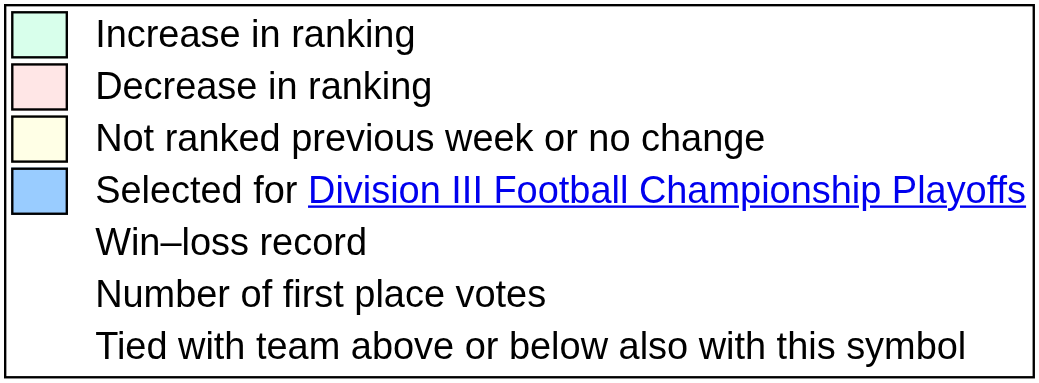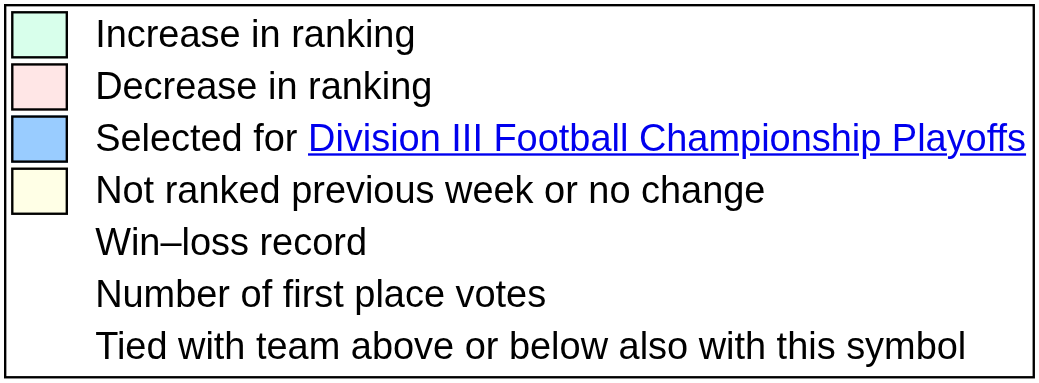rows swapped: Not ranked previous week or no change <-> Selected for Division III Football Championship Playoffs
